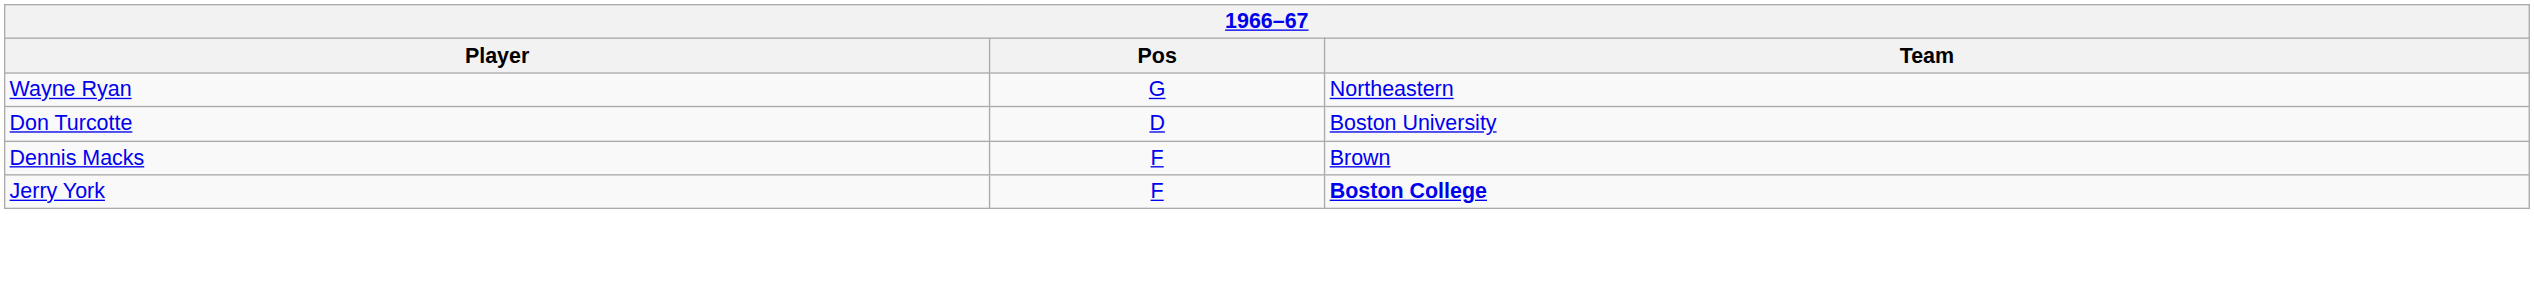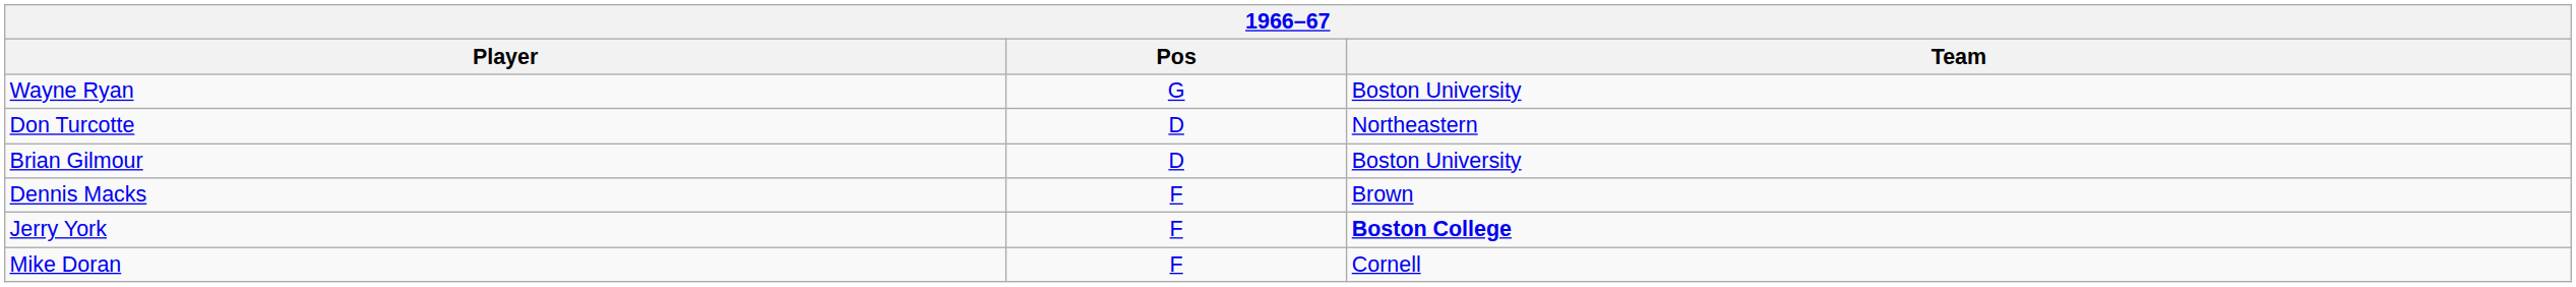Wayne Ryan | Team: Northeastern -> Boston University
Don Turcotte | Team: Boston University -> Northeastern
+ row: Brian Gilmour | D | Boston University
+ row: Mike Doran | F | Cornell
